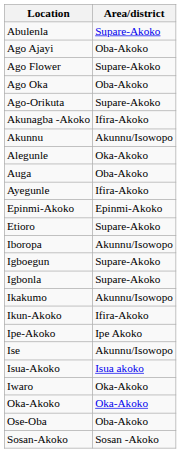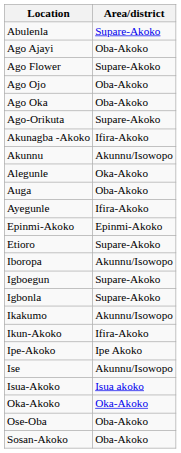+ row: Ago Ojo | Oba-Akoko
- row: Iwaro | Oka-Akoko
Sosan-Akoko | Area/district: Sosan -Akoko -> Oba-Akoko
